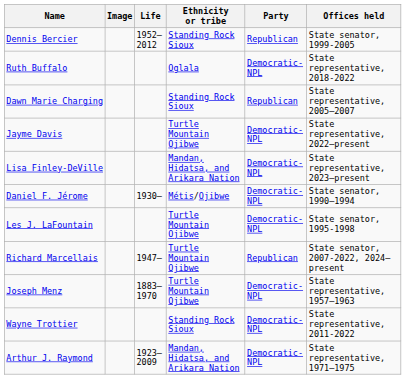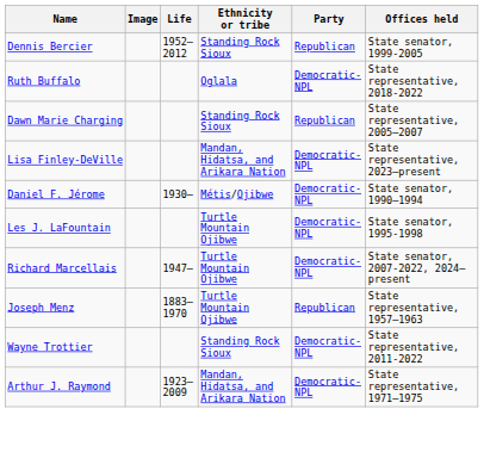- row: Jayme Davis | Turtle Mountain Ojibwe | Democratic-NPL | State representative, 2022–present
Richard Marcellais | Party: Republican -> Democratic-NPL
Joseph Menz | Party: Democratic-NPL -> Republican
